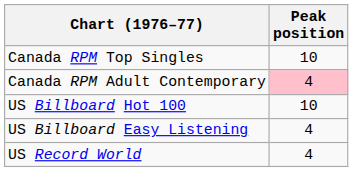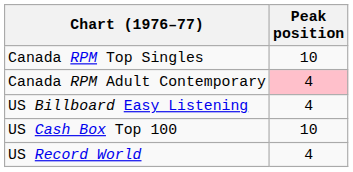- row: US Billboard Hot 100 | 10
+ row: US Cash Box Top 100 | 10
